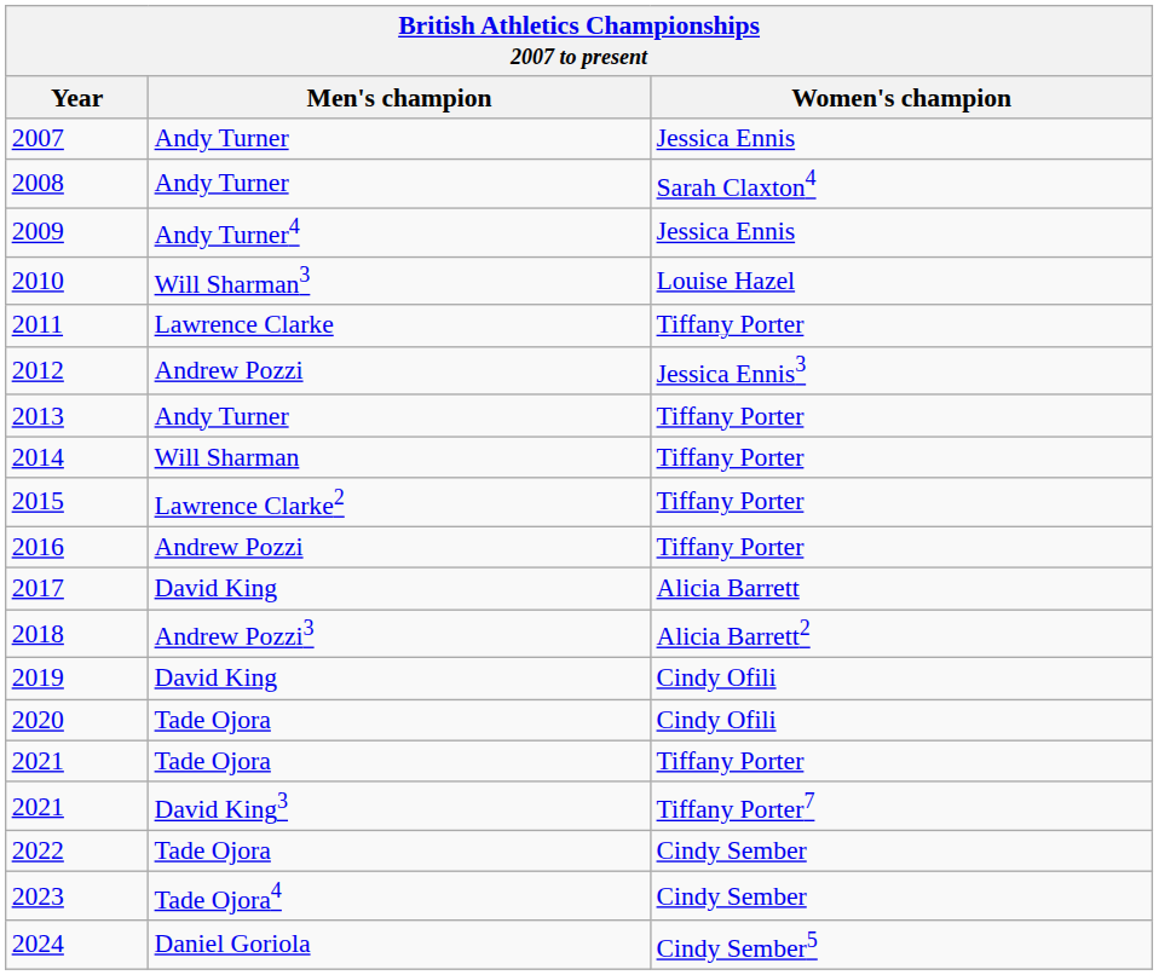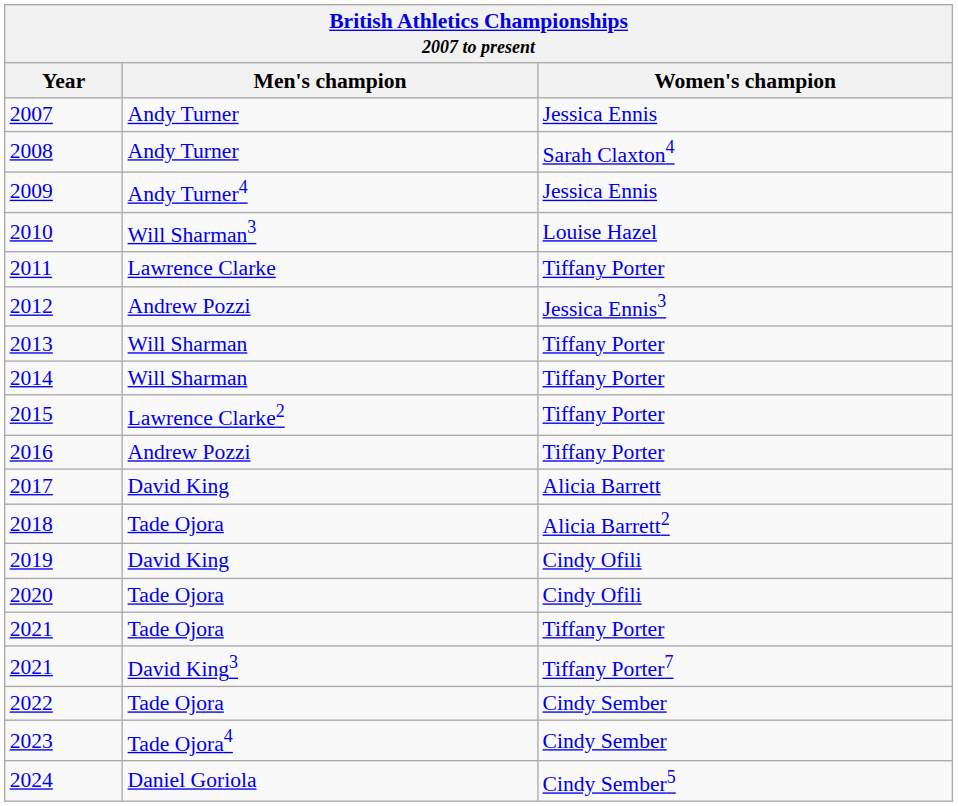2013 | Men's champion: Andy Turner -> Will Sharman
2018 | Men's champion: Andrew Pozzi3 -> Tade Ojora
